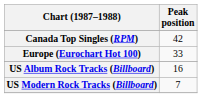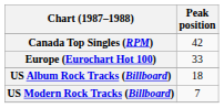US Album Rock Tracks (Billboard) | Peak position: 16 -> 18
